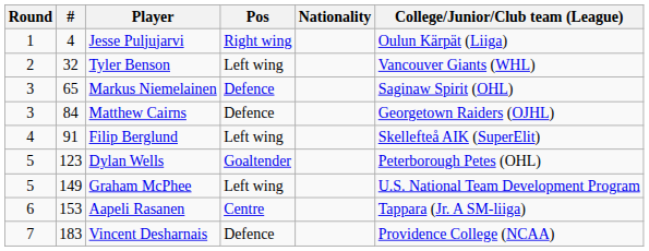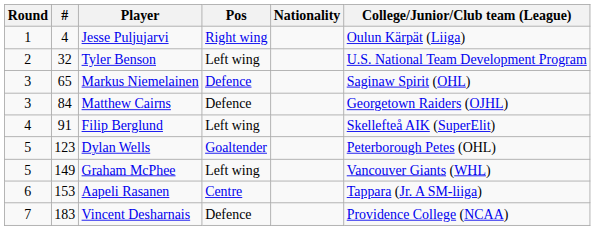Tyler Benson | College/Junior/Club team (League): Vancouver Giants (WHL) -> U.S. National Team Development Program
Graham McPhee | College/Junior/Club team (League): U.S. National Team Development Program -> Vancouver Giants (WHL)
